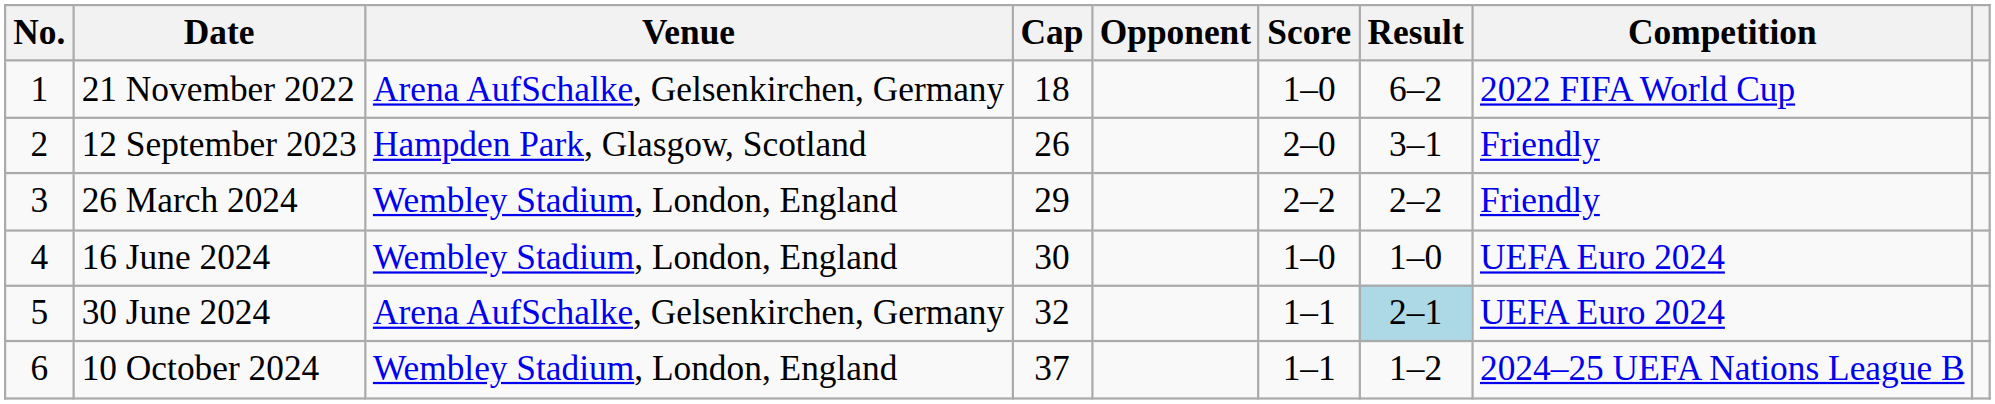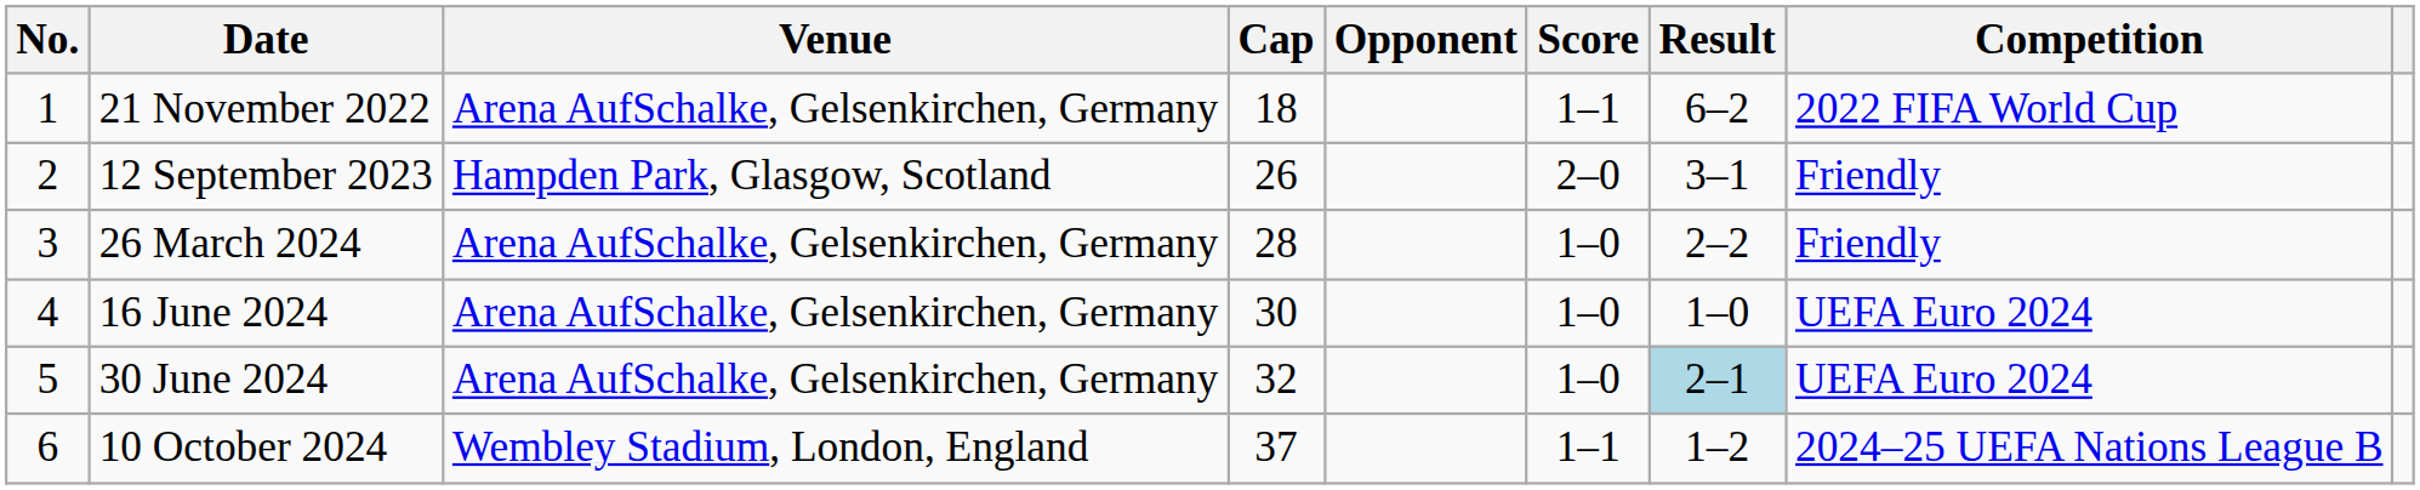21 November 2022 | Score: 1–0 -> 1–1
26 March 2024 | Venue: Wembley Stadium, London, England -> Arena AufSchalke, Gelsenkirchen, Germany
26 March 2024 | Cap: 29 -> 28
26 March 2024 | Score: 2–2 -> 1–0
16 June 2024 | Venue: Wembley Stadium, London, England -> Arena AufSchalke, Gelsenkirchen, Germany
30 June 2024 | Score: 1–1 -> 1–0
